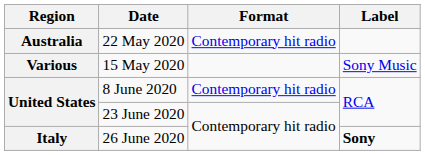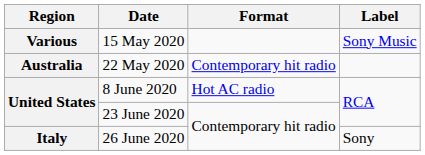rows swapped: 15 May 2020 <-> 22 May 2020
8 June 2020 | Format: Contemporary hit radio -> Hot AC radio
26 June 2020 | Label: bold -> normal
